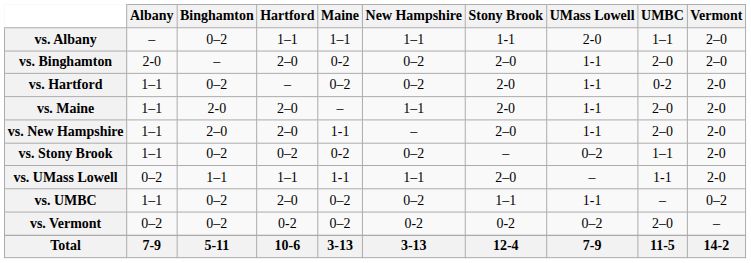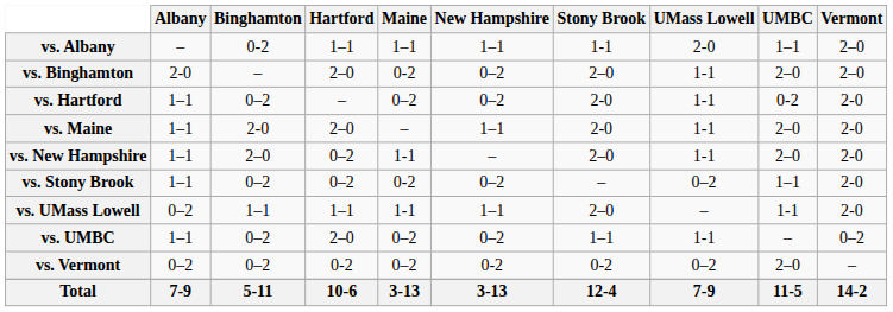vs. Albany | Binghamton: 0–2 -> 0-2
vs. New Hampshire | Hartford: 2–0 -> 0–2
